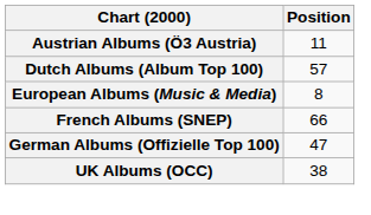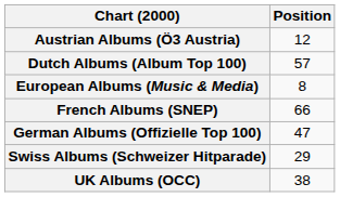Austrian Albums (Ö3 Austria) | Position: 11 -> 12
+ row: Swiss Albums (Schweizer Hitparade) | 29
